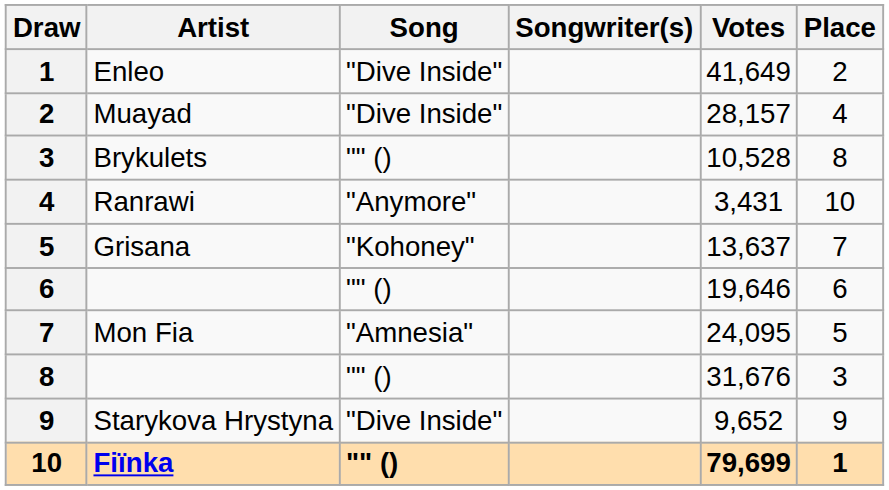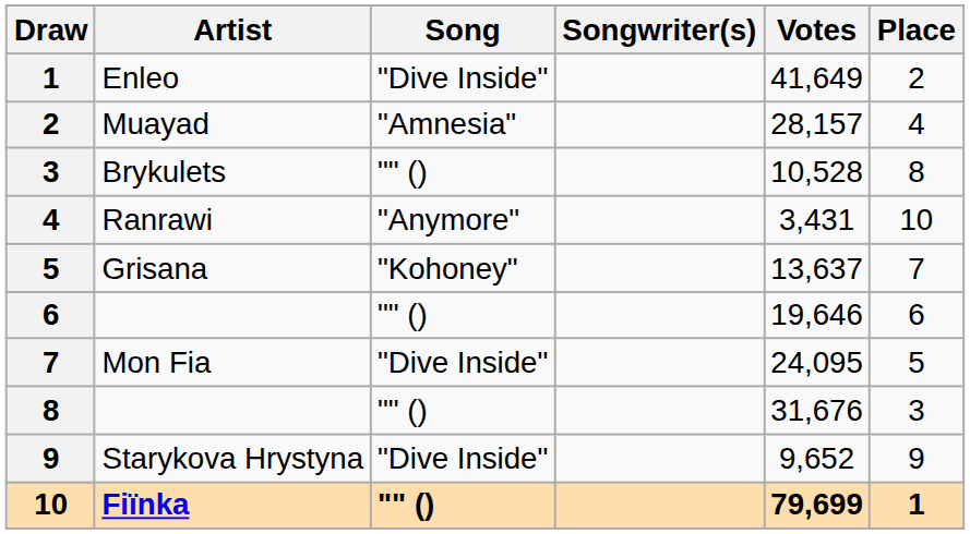Muayad | Song: "Dive Inside" -> "Amnesia"
Mon Fia | Song: "Amnesia" -> "Dive Inside"
